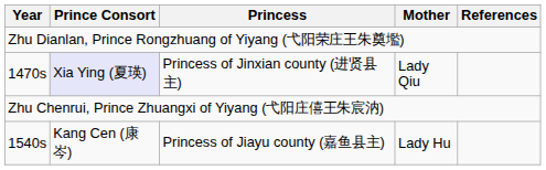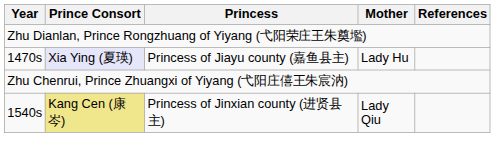1470s | Princess: Princess of Jinxian county (进贤县主) -> Princess of Jiayu county (嘉鱼县主)
1470s | Mother: Lady Qiu -> Lady Hu
1540s | Prince Consort: no background -> khaki background
1540s | Princess: Princess of Jiayu county (嘉鱼县主) -> Princess of Jinxian county (进贤县主)
1540s | Mother: Lady Hu -> Lady Qiu
